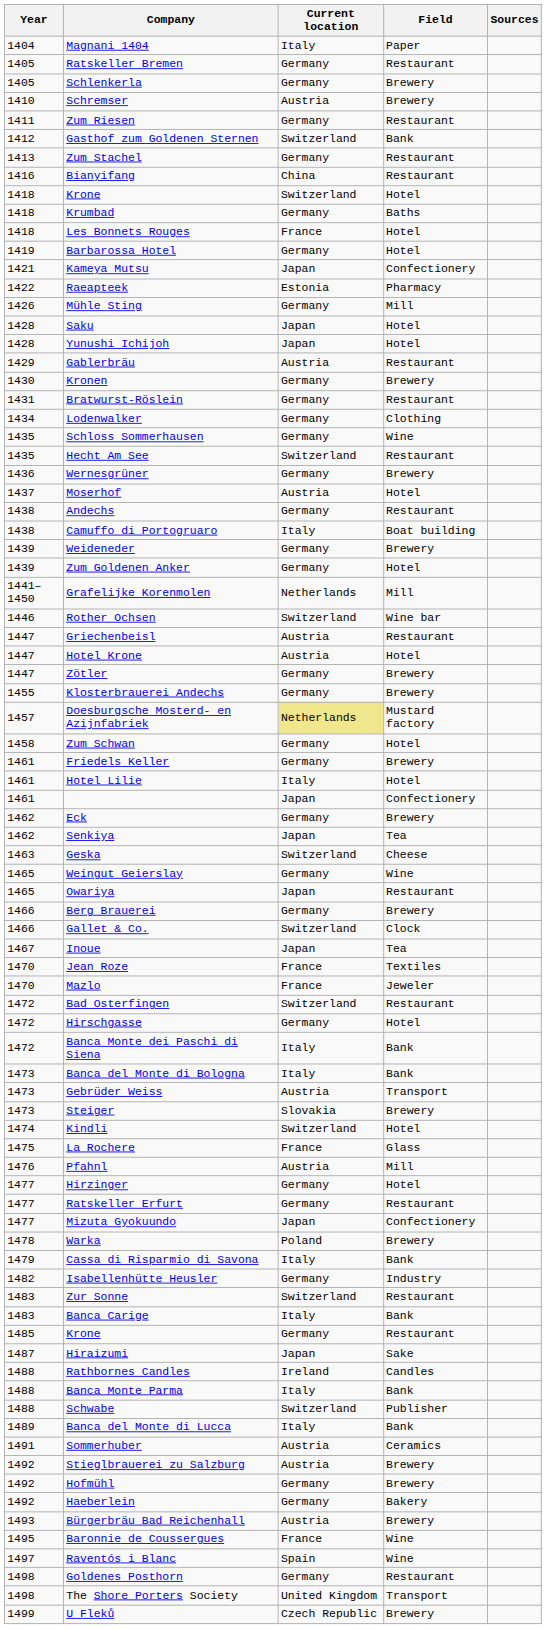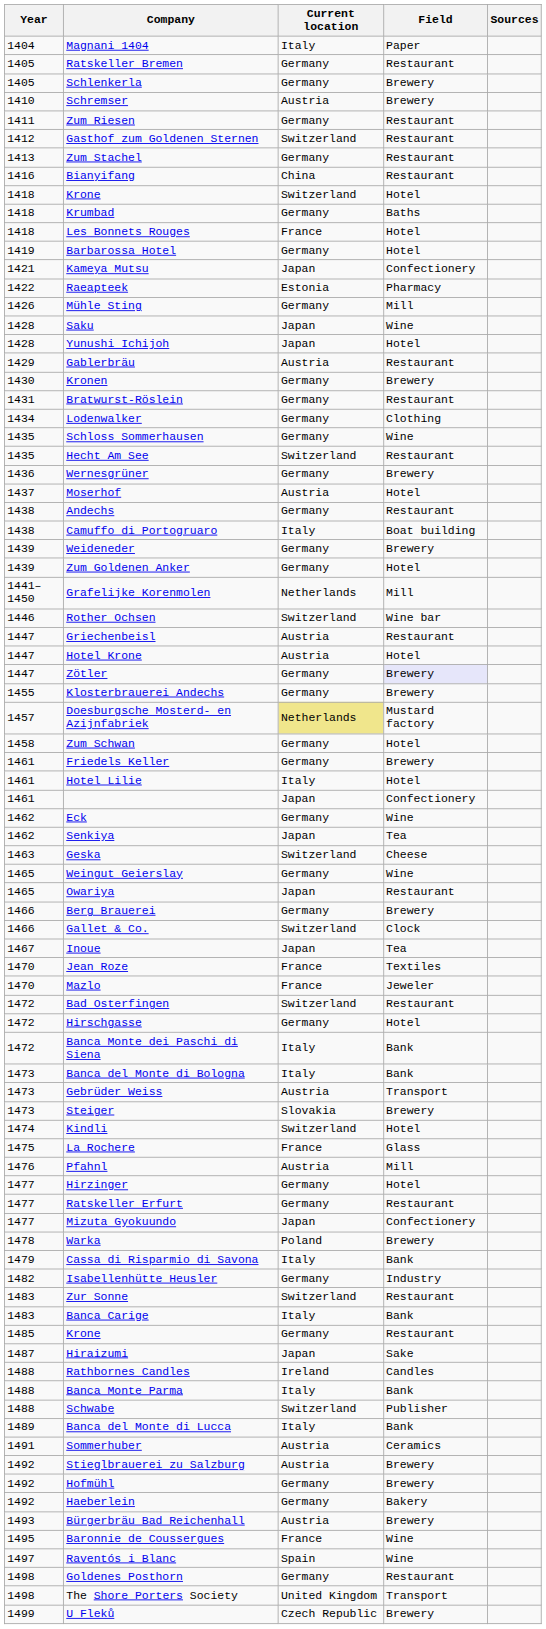Gasthof zum Goldenen Sternen | Field: Bank -> Restaurant
Saku | Field: Hotel -> Wine
Zötler | Field: no background -> lavender background
Eck | Field: Brewery -> Wine
